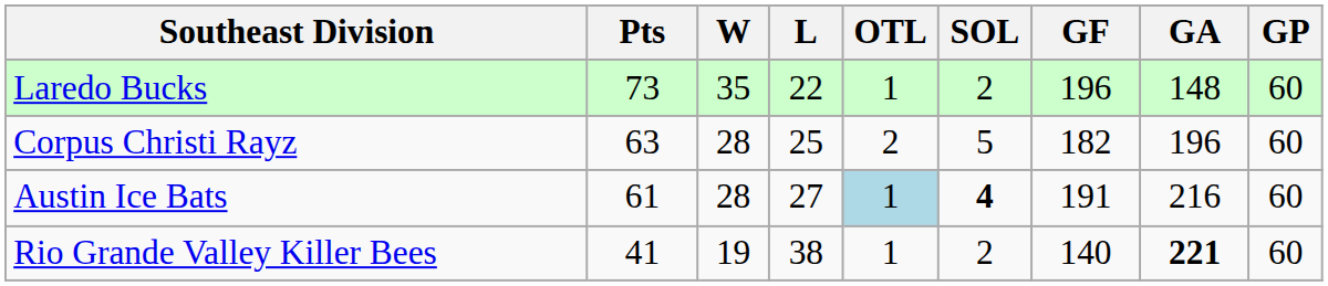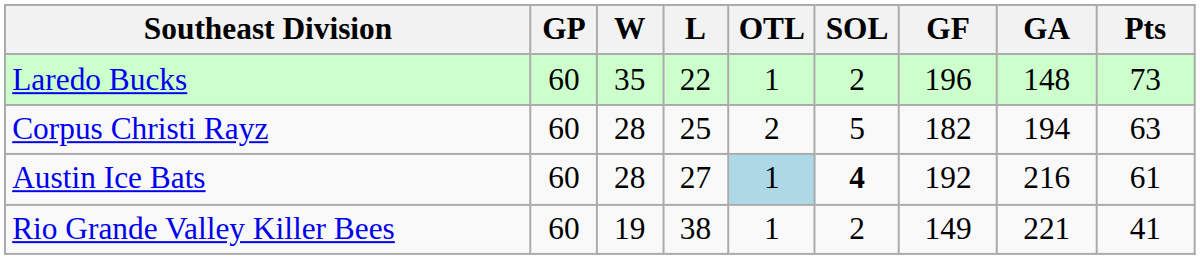columns swapped: GP <-> Pts
Corpus Christi Rayz | GA: 196 -> 194
Austin Ice Bats | GF: 191 -> 192
Rio Grande Valley Killer Bees | GF: 140 -> 149
Rio Grande Valley Killer Bees | GA: bold -> normal
